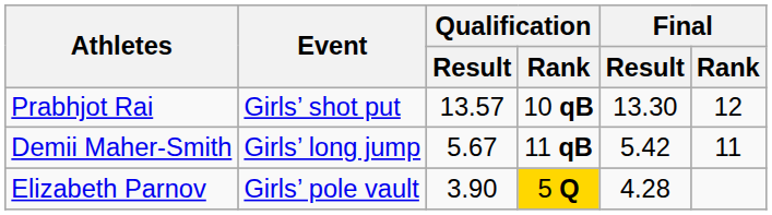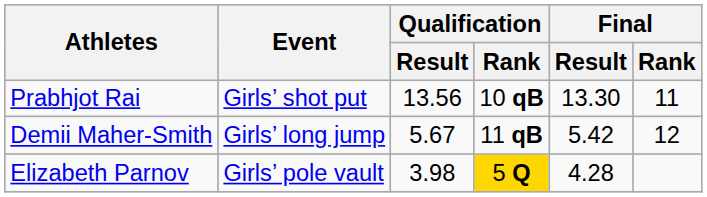Prabhjot Rai | Qualification / Result: 13.57 -> 13.56
Prabhjot Rai | Final / Rank: 12 -> 11
Demii Maher-Smith | Final / Rank: 11 -> 12
Elizabeth Parnov | Qualification / Result: 3.90 -> 3.98
